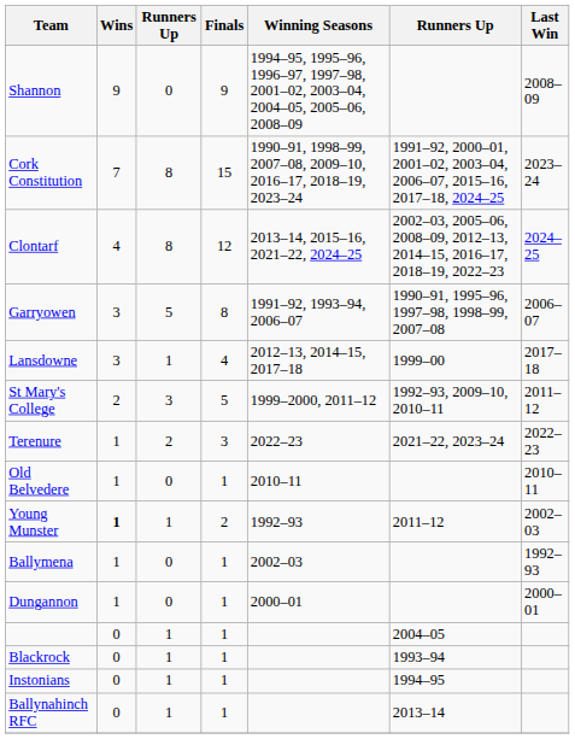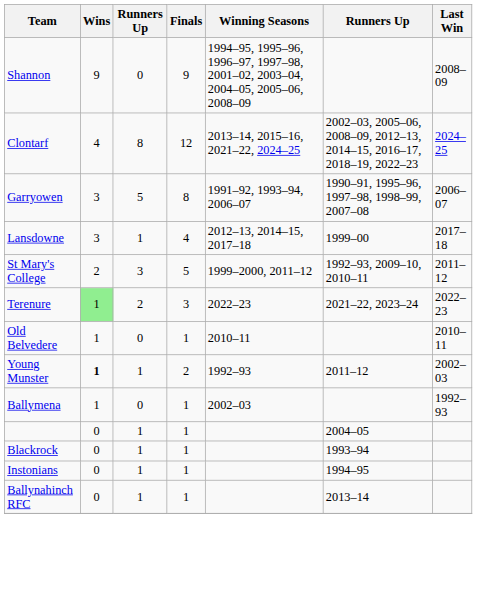- row: Cork Constitution | 7 | 8 | 15 | 1990–91, 1998–99, 2007–08, 2009–10, 2016–17, 2018–19, 2023–24 | 1991–92, 2000–01, 2001–02, 2003–04, 2006–07, 2015–16, 2017–18, 2024–25 | 2023–24
Terenure | Wins: no background -> lightgreen background
- row: Dungannon | 1 | 0 | 1 | 2000–01 | 2000–01
